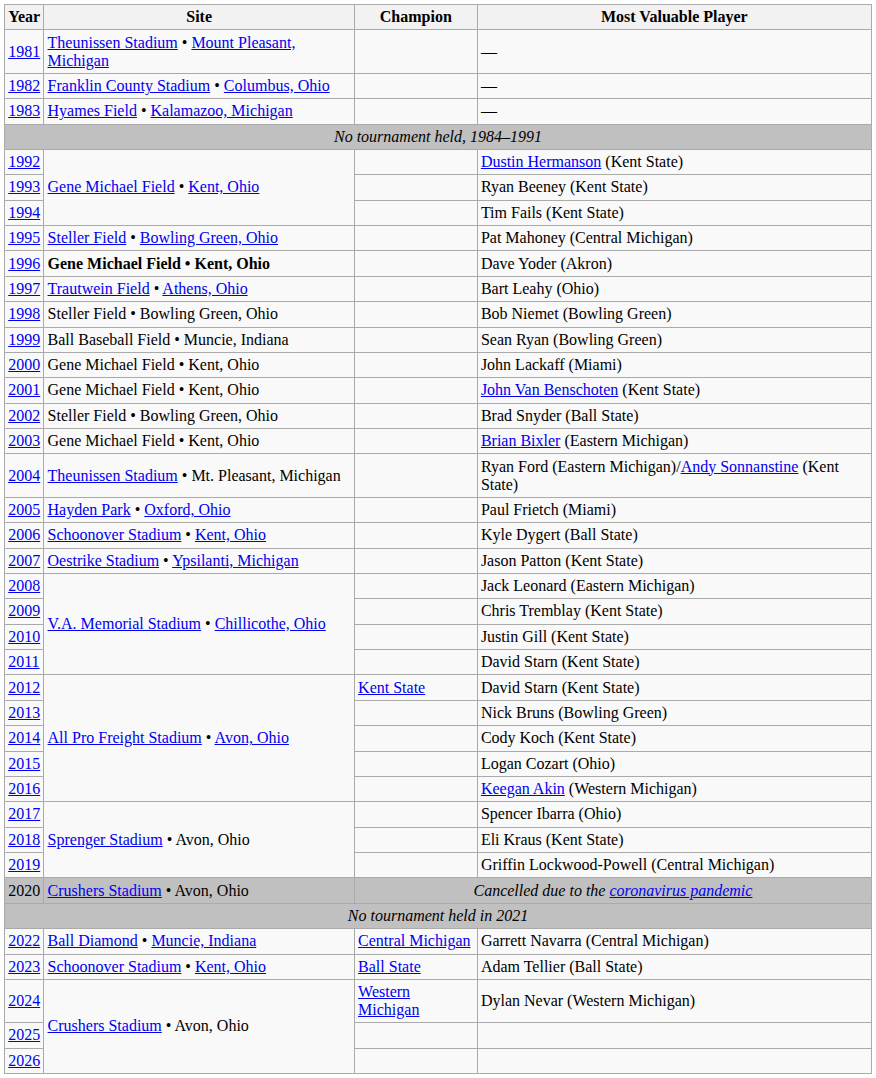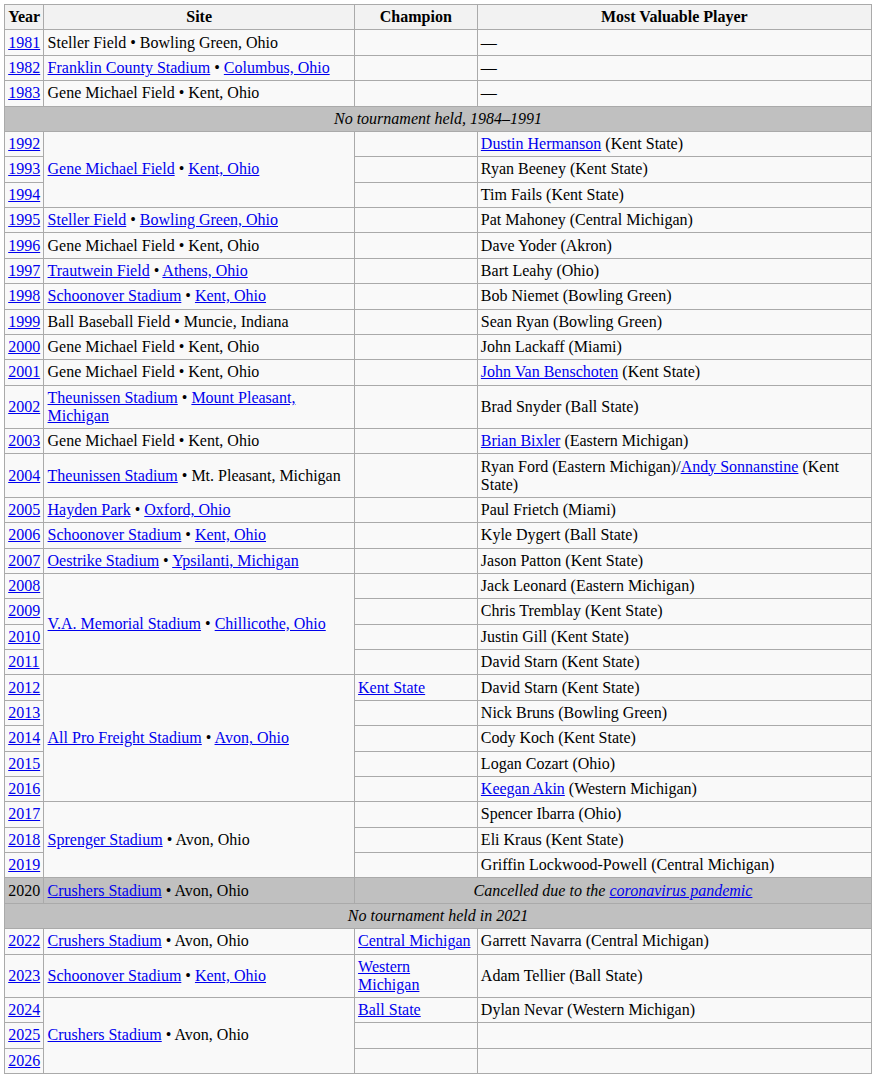1981 | Site: Theunissen Stadium • Mount Pleasant, Michigan -> Steller Field • Bowling Green, Ohio
1983 | Site: Hyames Field • Kalamazoo, Michigan -> Gene Michael Field • Kent, Ohio
1996 | Site: bold -> normal
1998 | Site: Steller Field • Bowling Green, Ohio -> Schoonover Stadium • Kent, Ohio
2002 | Site: Steller Field • Bowling Green, Ohio -> Theunissen Stadium • Mount Pleasant, Michigan
2022 | Site: Ball Diamond • Muncie, Indiana -> Crushers Stadium • Avon, Ohio
2023 | Champion: Ball State -> Western Michigan
2024 | Champion: Western Michigan -> Ball State
